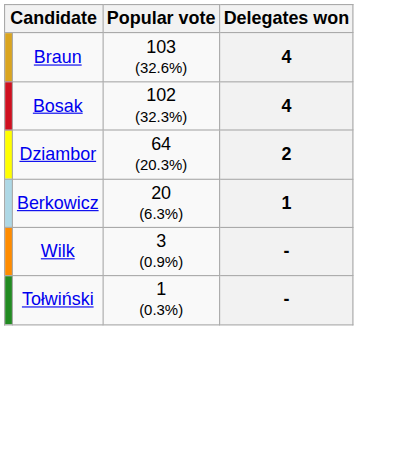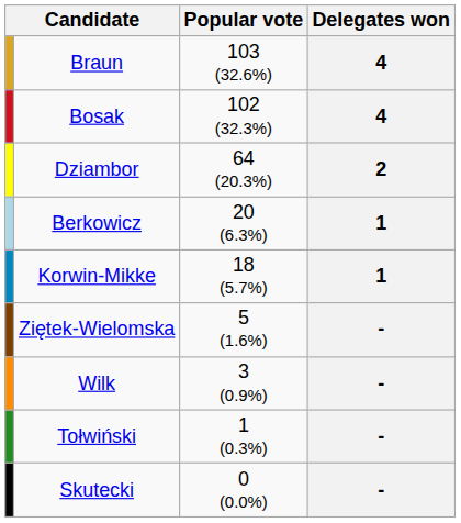+ row: Korwin-Mikke | 18 (5.7%) | 1
+ row: Ziętek-Wielomska | 5 (1.6%) | -
+ row: Skutecki | 0 (0.0%) | -
